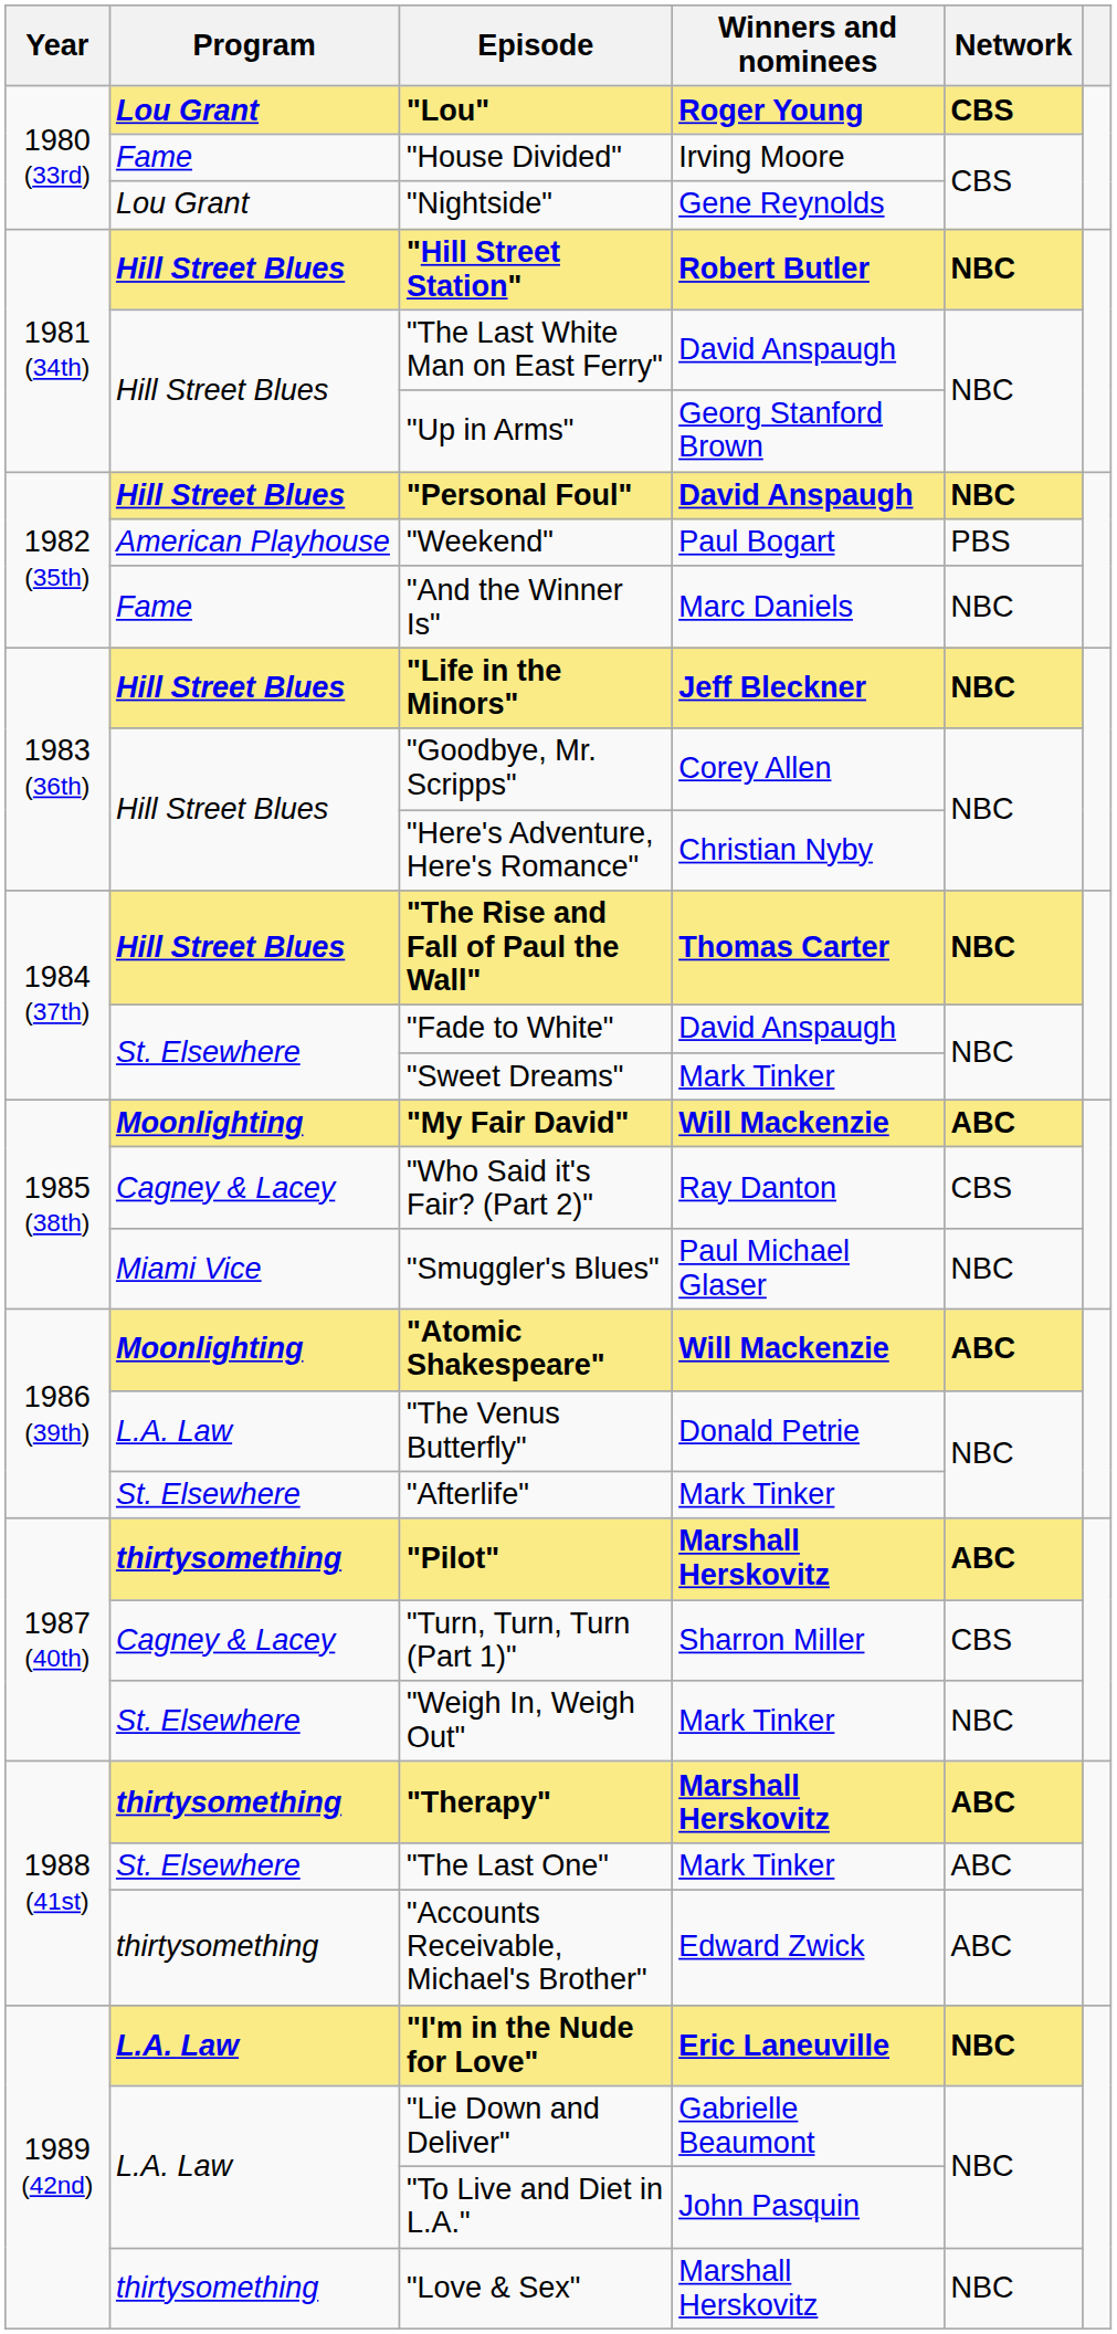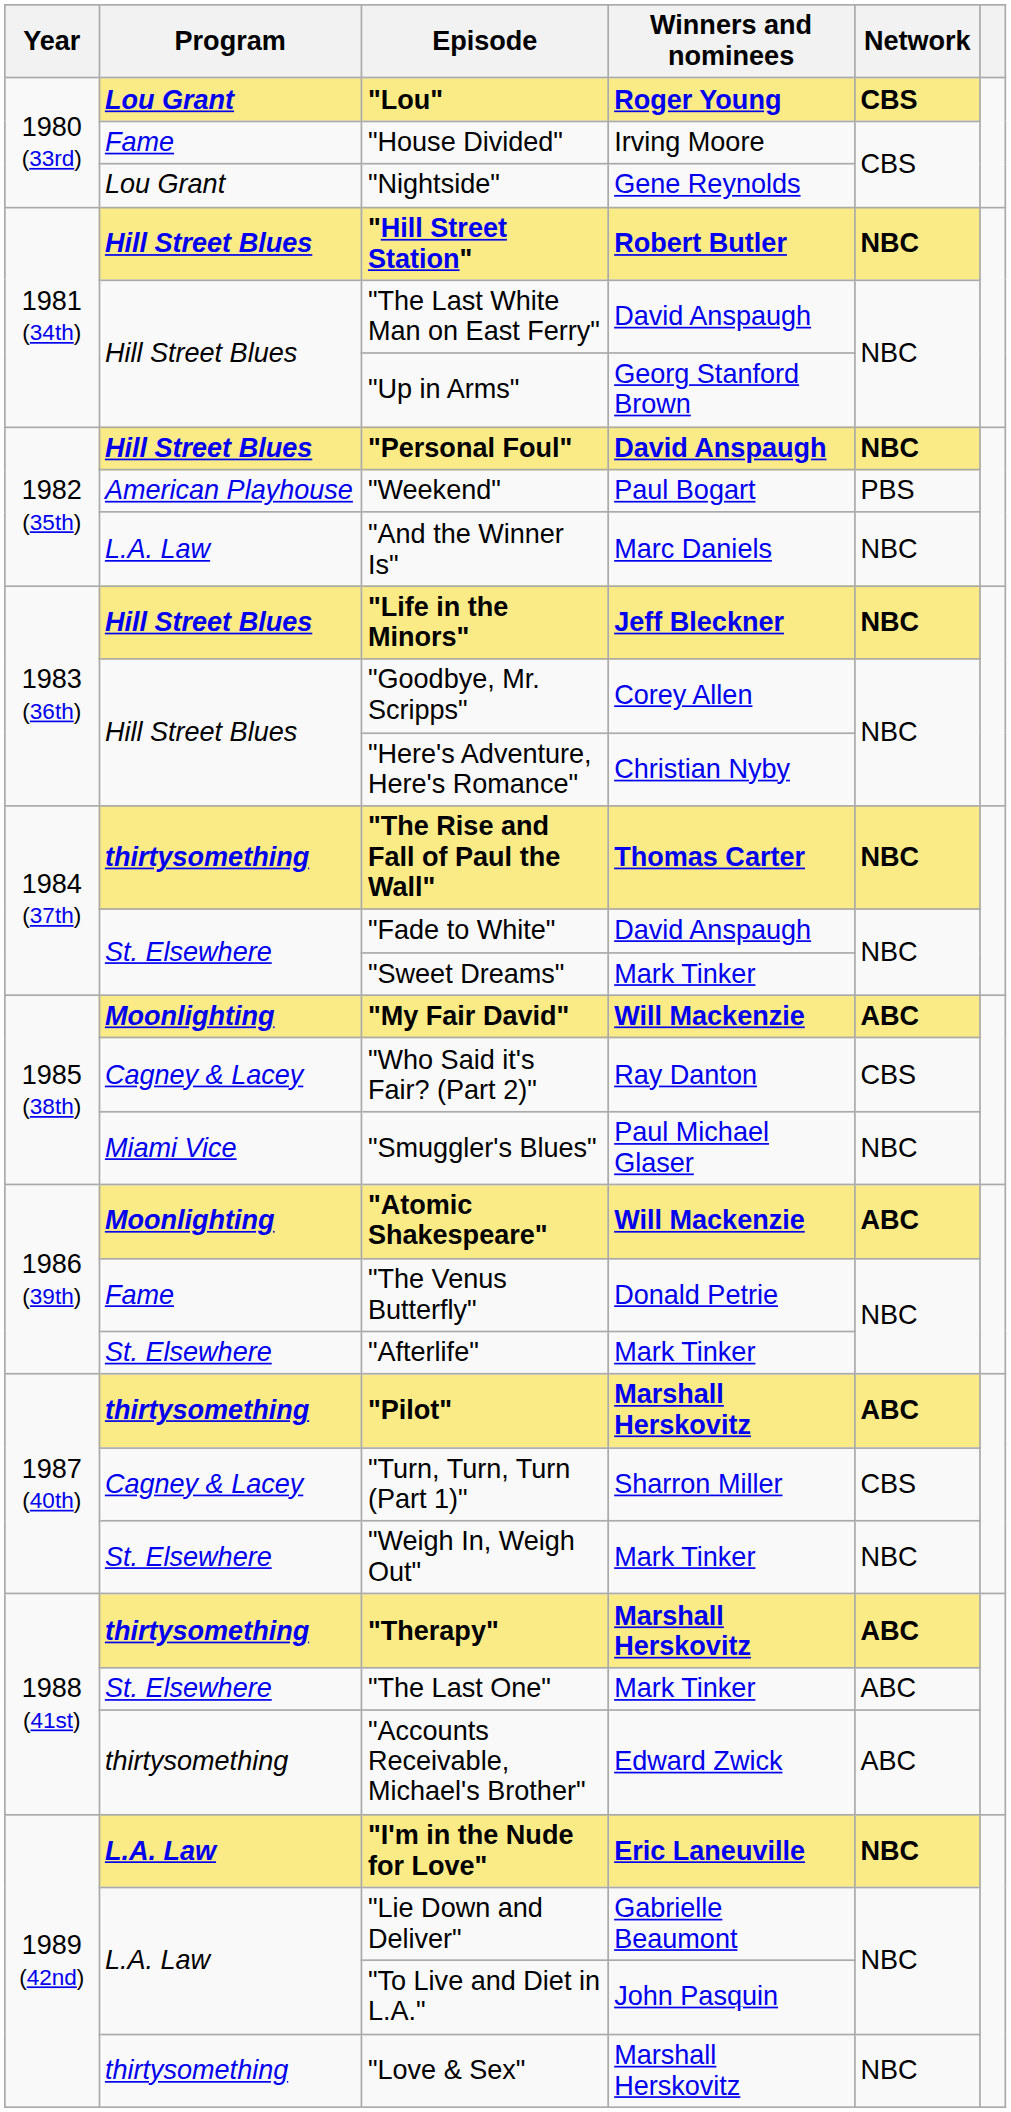"And the Winner Is" | Program: Fame -> L.A. Law
"The Rise and Fall of Paul the Wall" | Program: Hill Street Blues -> thirtysomething
"The Venus Butterfly" | Program: L.A. Law -> Fame
